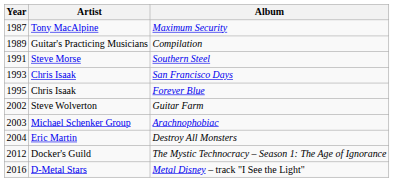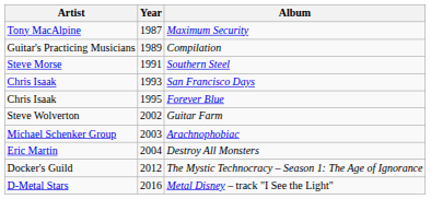columns swapped: Year <-> Artist
